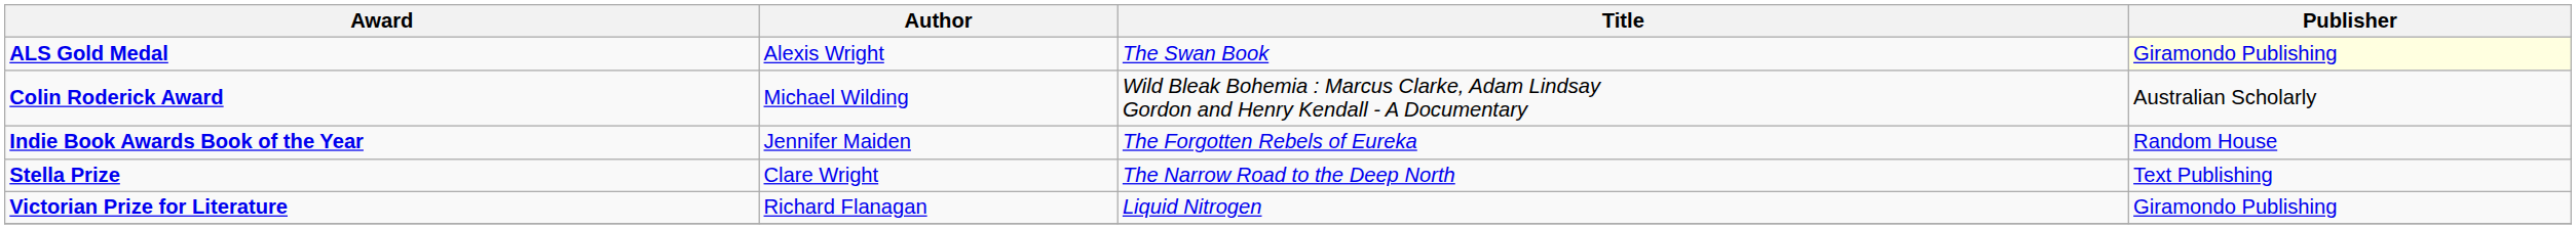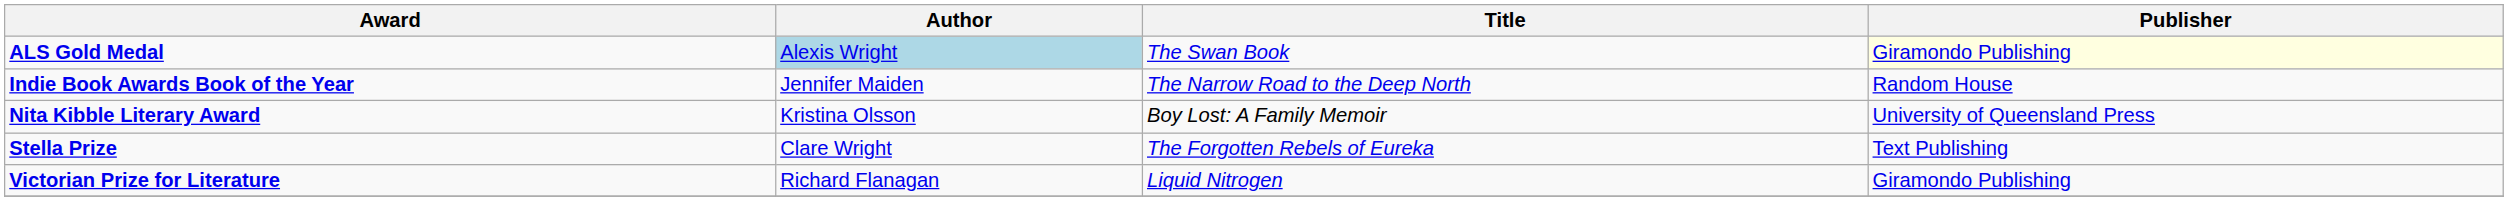ALS Gold Medal | Author: no background -> lightblue background
- row: Colin Roderick Award | Michael Wilding | Wild Bleak Bohemia : Marcus Clarke, Adam Lindsay Gordon and Henry Kendall - A Documentary | Australian Scholarly
Indie Book Awards Book of the Year | Title: The Forgotten Rebels of Eureka -> The Narrow Road to the Deep North
+ row: Nita Kibble Literary Award | Kristina Olsson | Boy Lost: A Family Memoir | University of Queensland Press
Stella Prize | Title: The Narrow Road to the Deep North -> The Forgotten Rebels of Eureka
